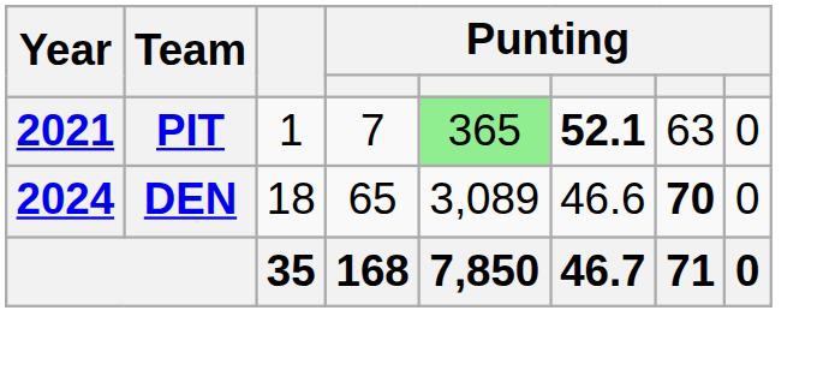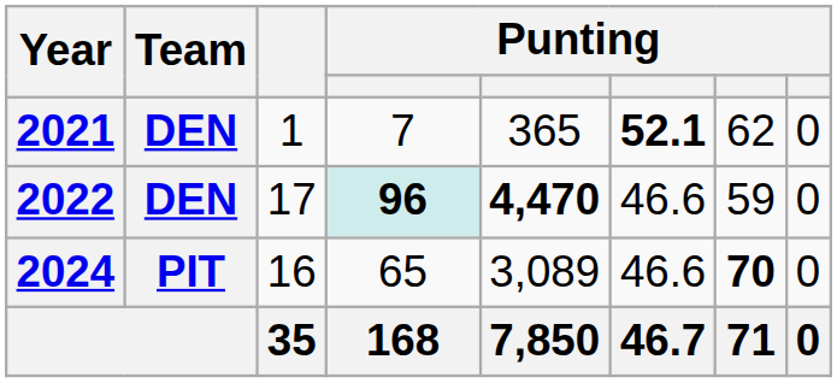2021 | Team: PIT -> DEN
2021 | column 5: lightgreen background -> no background
2021 | column 7: 63 -> 62
+ row: 2022 | DEN | 17 | 96 | 4,470 | 46.6 | 59 | 0
2024 | Team: DEN -> PIT
2024 | column 3: 18 -> 16
